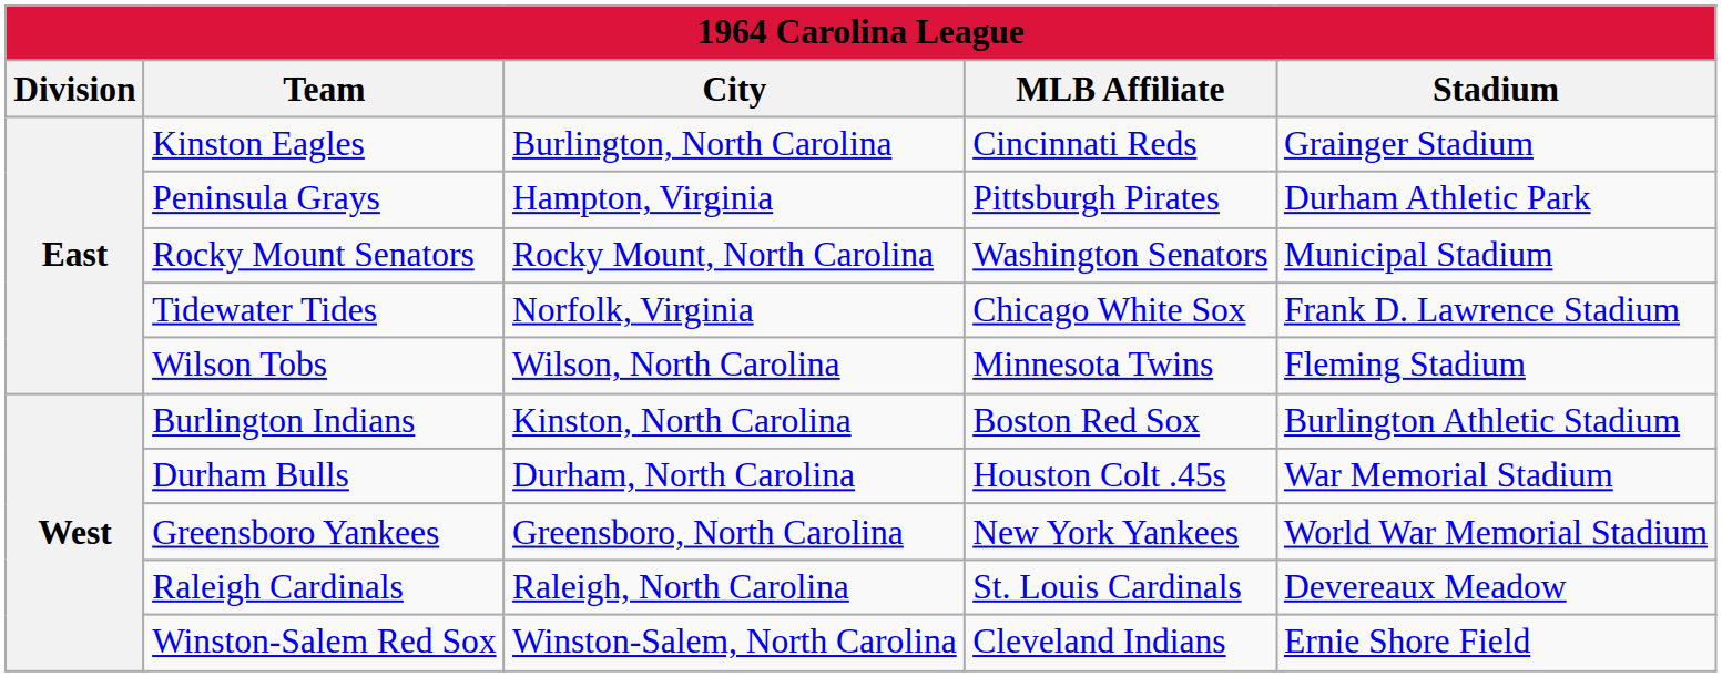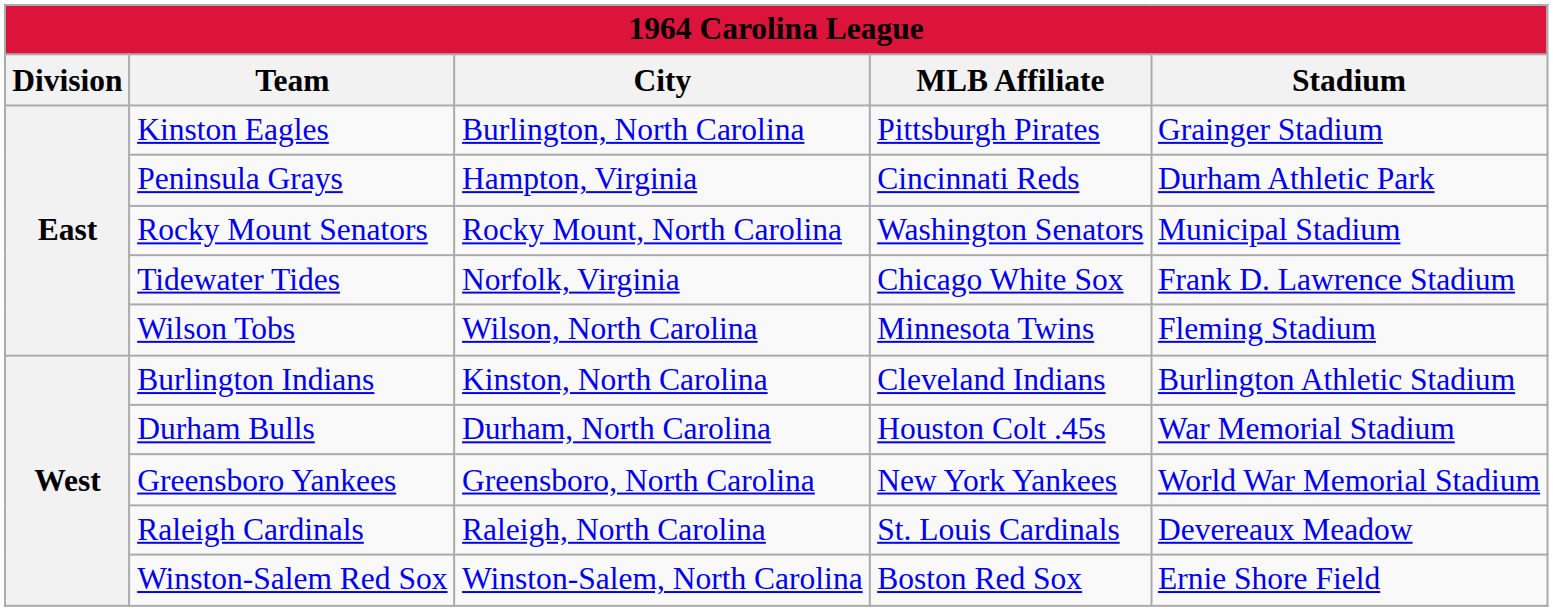Kinston Eagles | MLB Affiliate: Cincinnati Reds -> Pittsburgh Pirates
Peninsula Grays | MLB Affiliate: Pittsburgh Pirates -> Cincinnati Reds
Burlington Indians | MLB Affiliate: Boston Red Sox -> Cleveland Indians
Winston-Salem Red Sox | MLB Affiliate: Cleveland Indians -> Boston Red Sox
